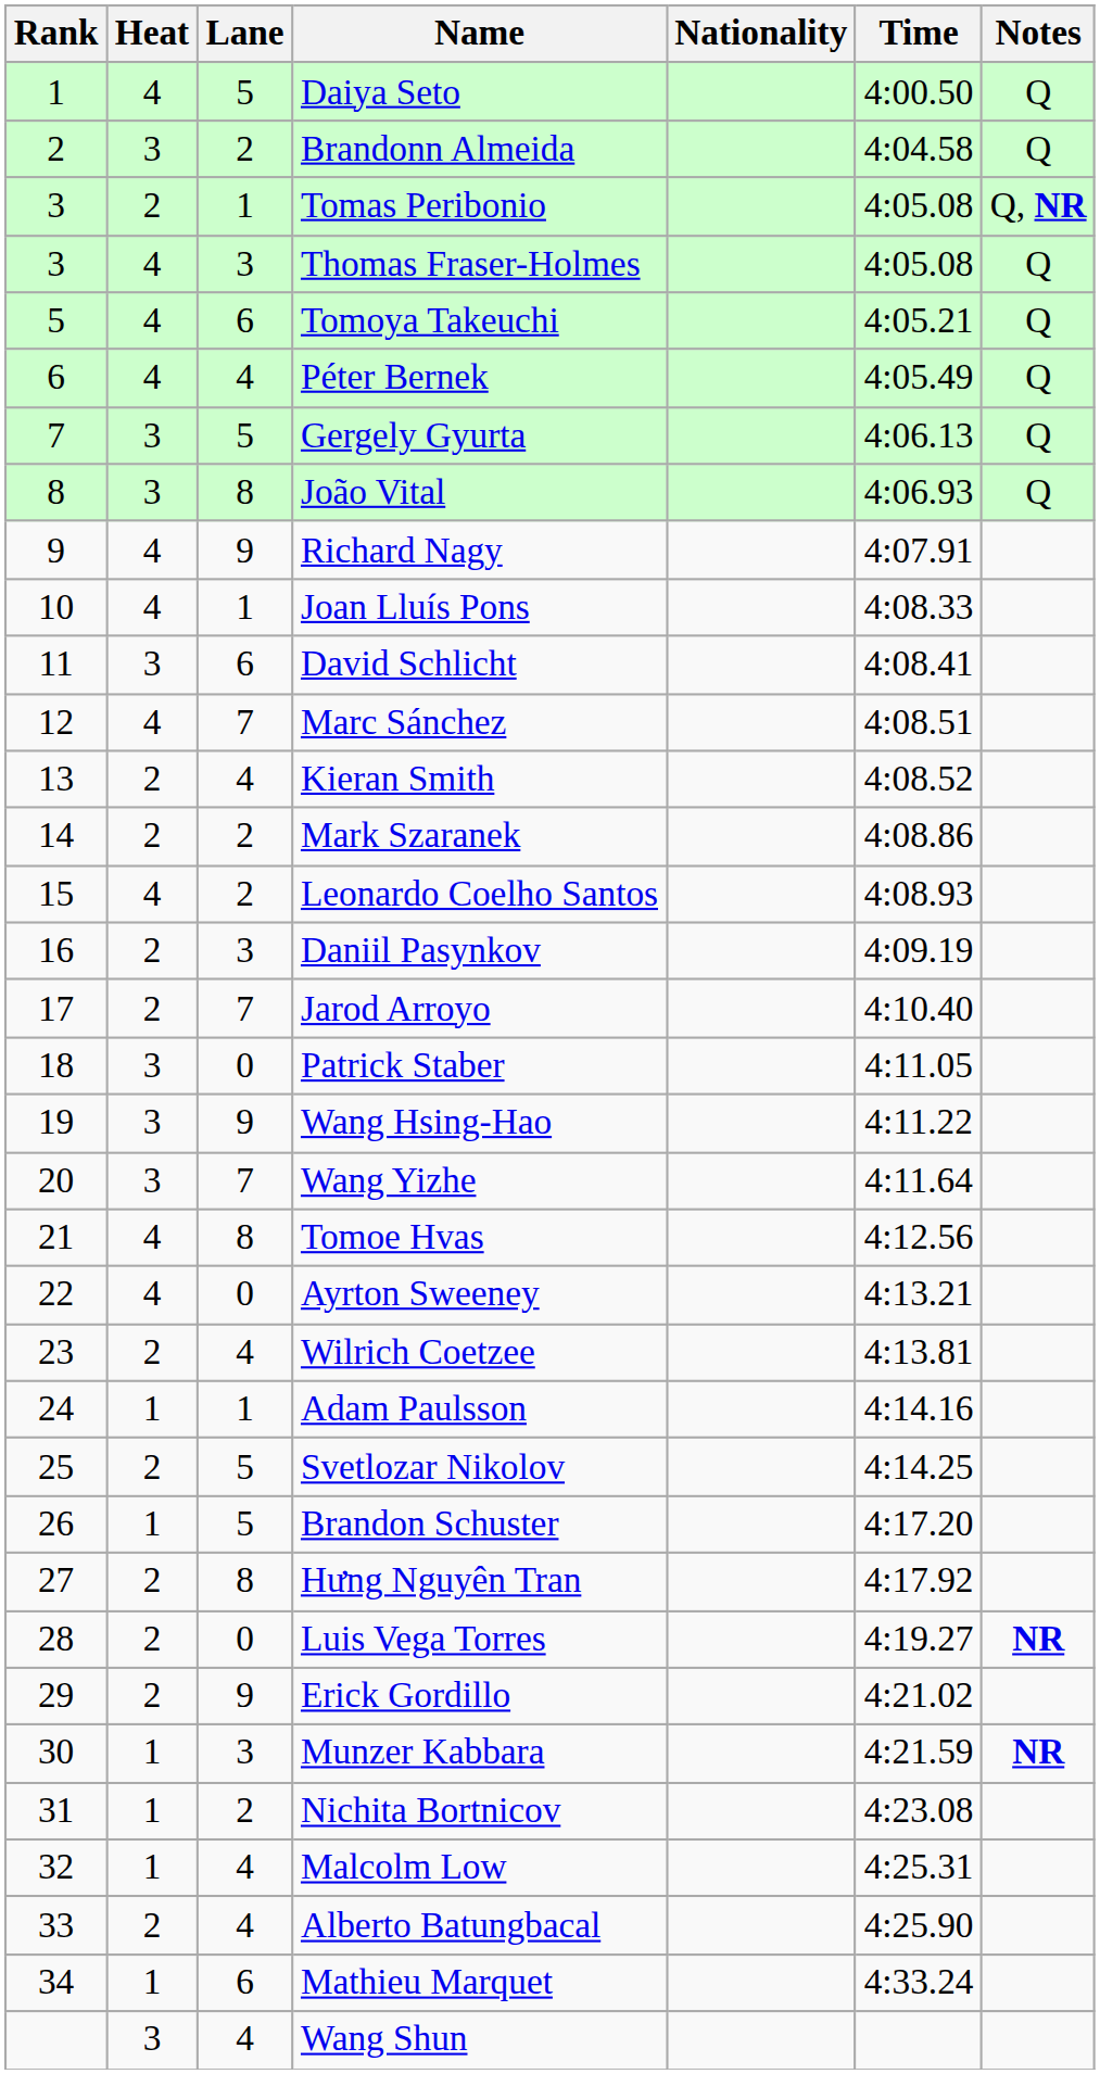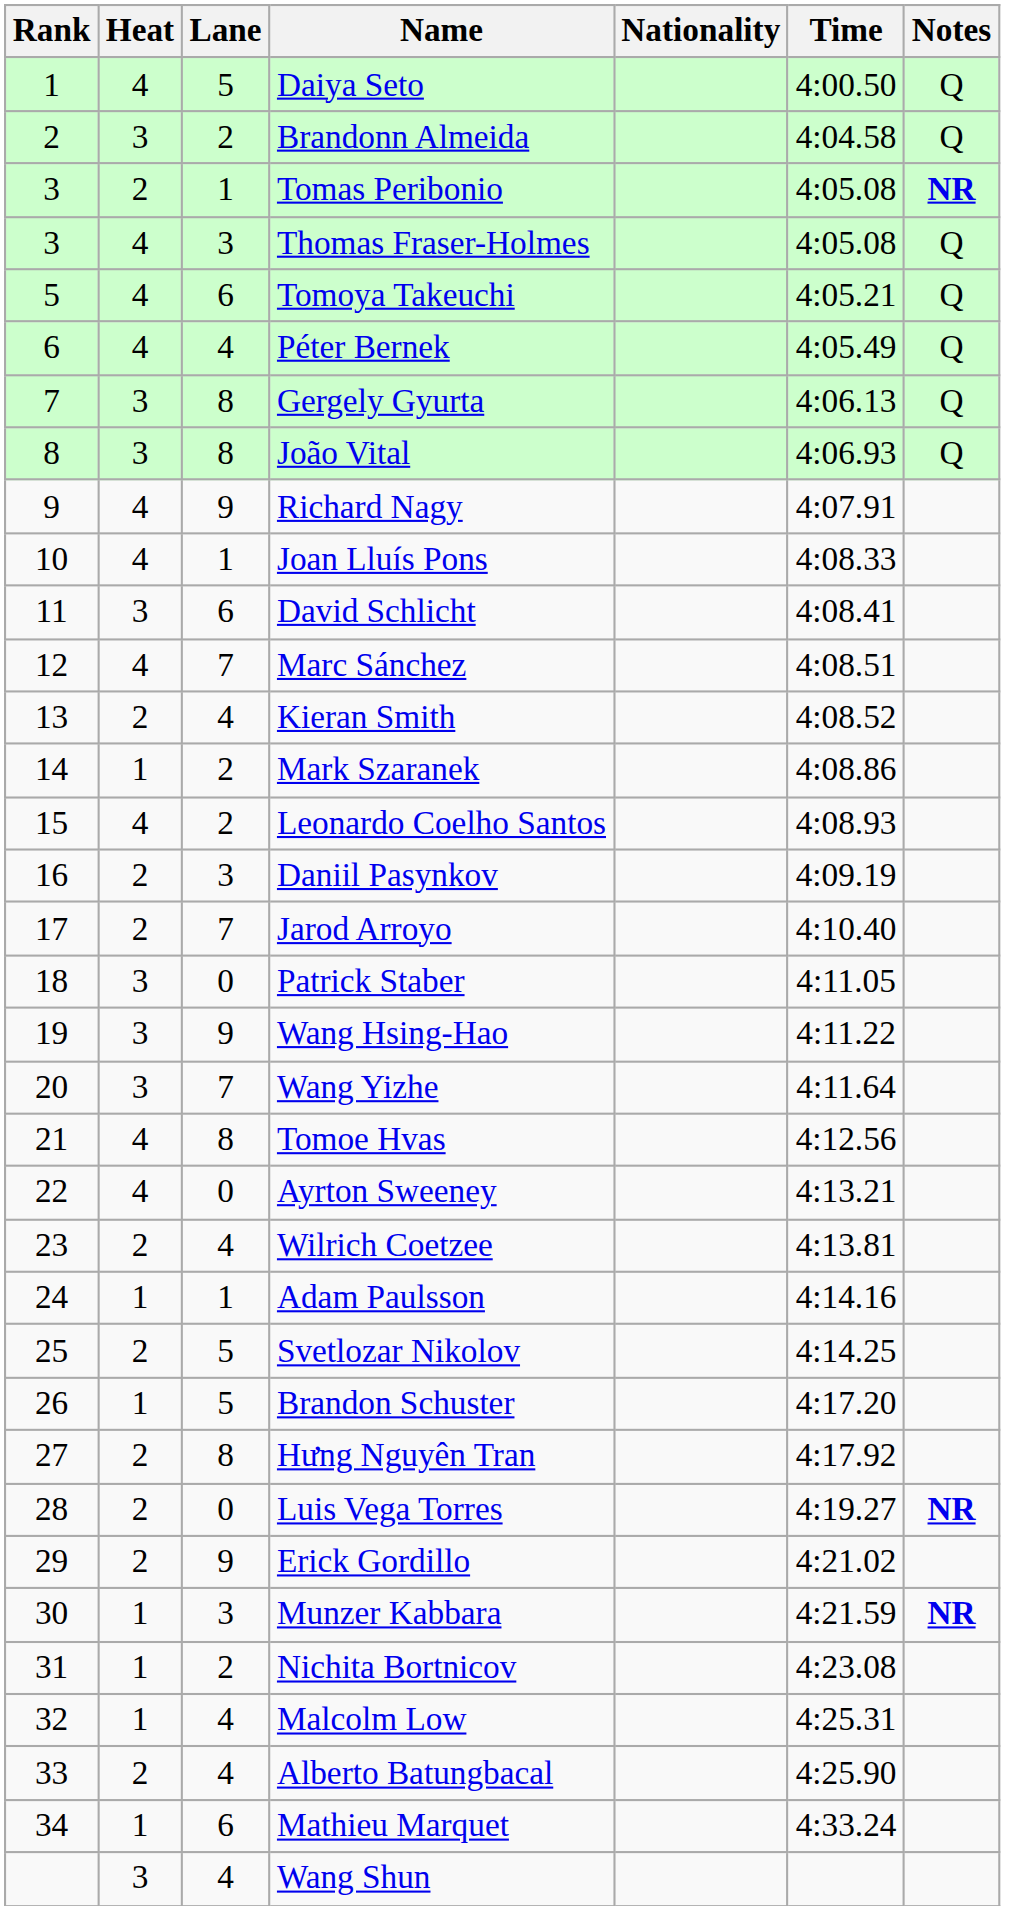Tomas Peribonio | Notes: Q, NR -> NR
Gergely Gyurta | Lane: 5 -> 8
Mark Szaranek | Heat: 2 -> 1
